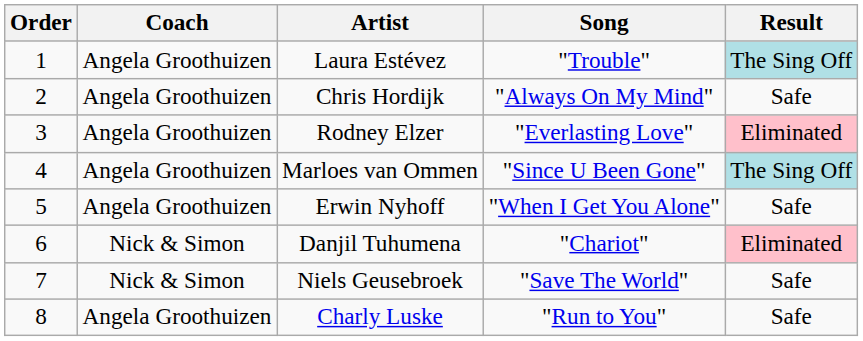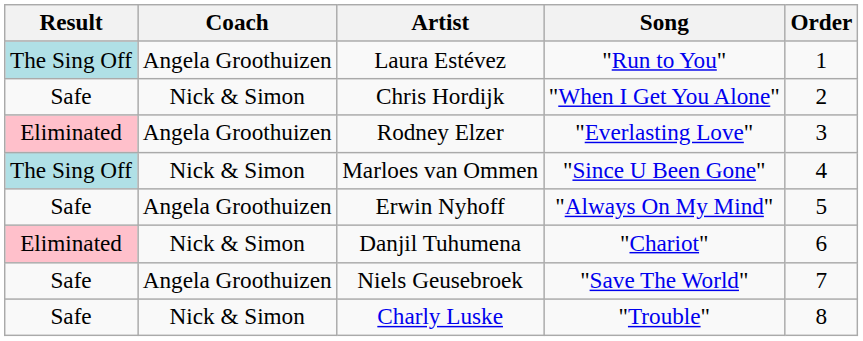columns swapped: Order <-> Result
Laura Estévez | Song: "Trouble" -> "Run to You"
Chris Hordijk | Coach: Angela Groothuizen -> Nick & Simon
Chris Hordijk | Song: "Always On My Mind" -> "When I Get You Alone"
Marloes van Ommen | Coach: Angela Groothuizen -> Nick & Simon
Erwin Nyhoff | Song: "When I Get You Alone" -> "Always On My Mind"
Niels Geusebroek | Coach: Nick & Simon -> Angela Groothuizen
Charly Luske | Coach: Angela Groothuizen -> Nick & Simon
Charly Luske | Song: "Run to You" -> "Trouble"
